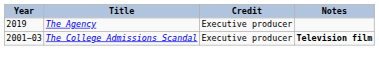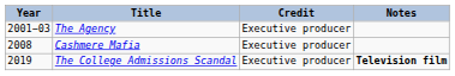The Agency | Year: 2019 -> 2001−03
+ row: 2008 | Cashmere Mafia | Executive producer
The College Admissions Scandal | Year: 2001−03 -> 2019
